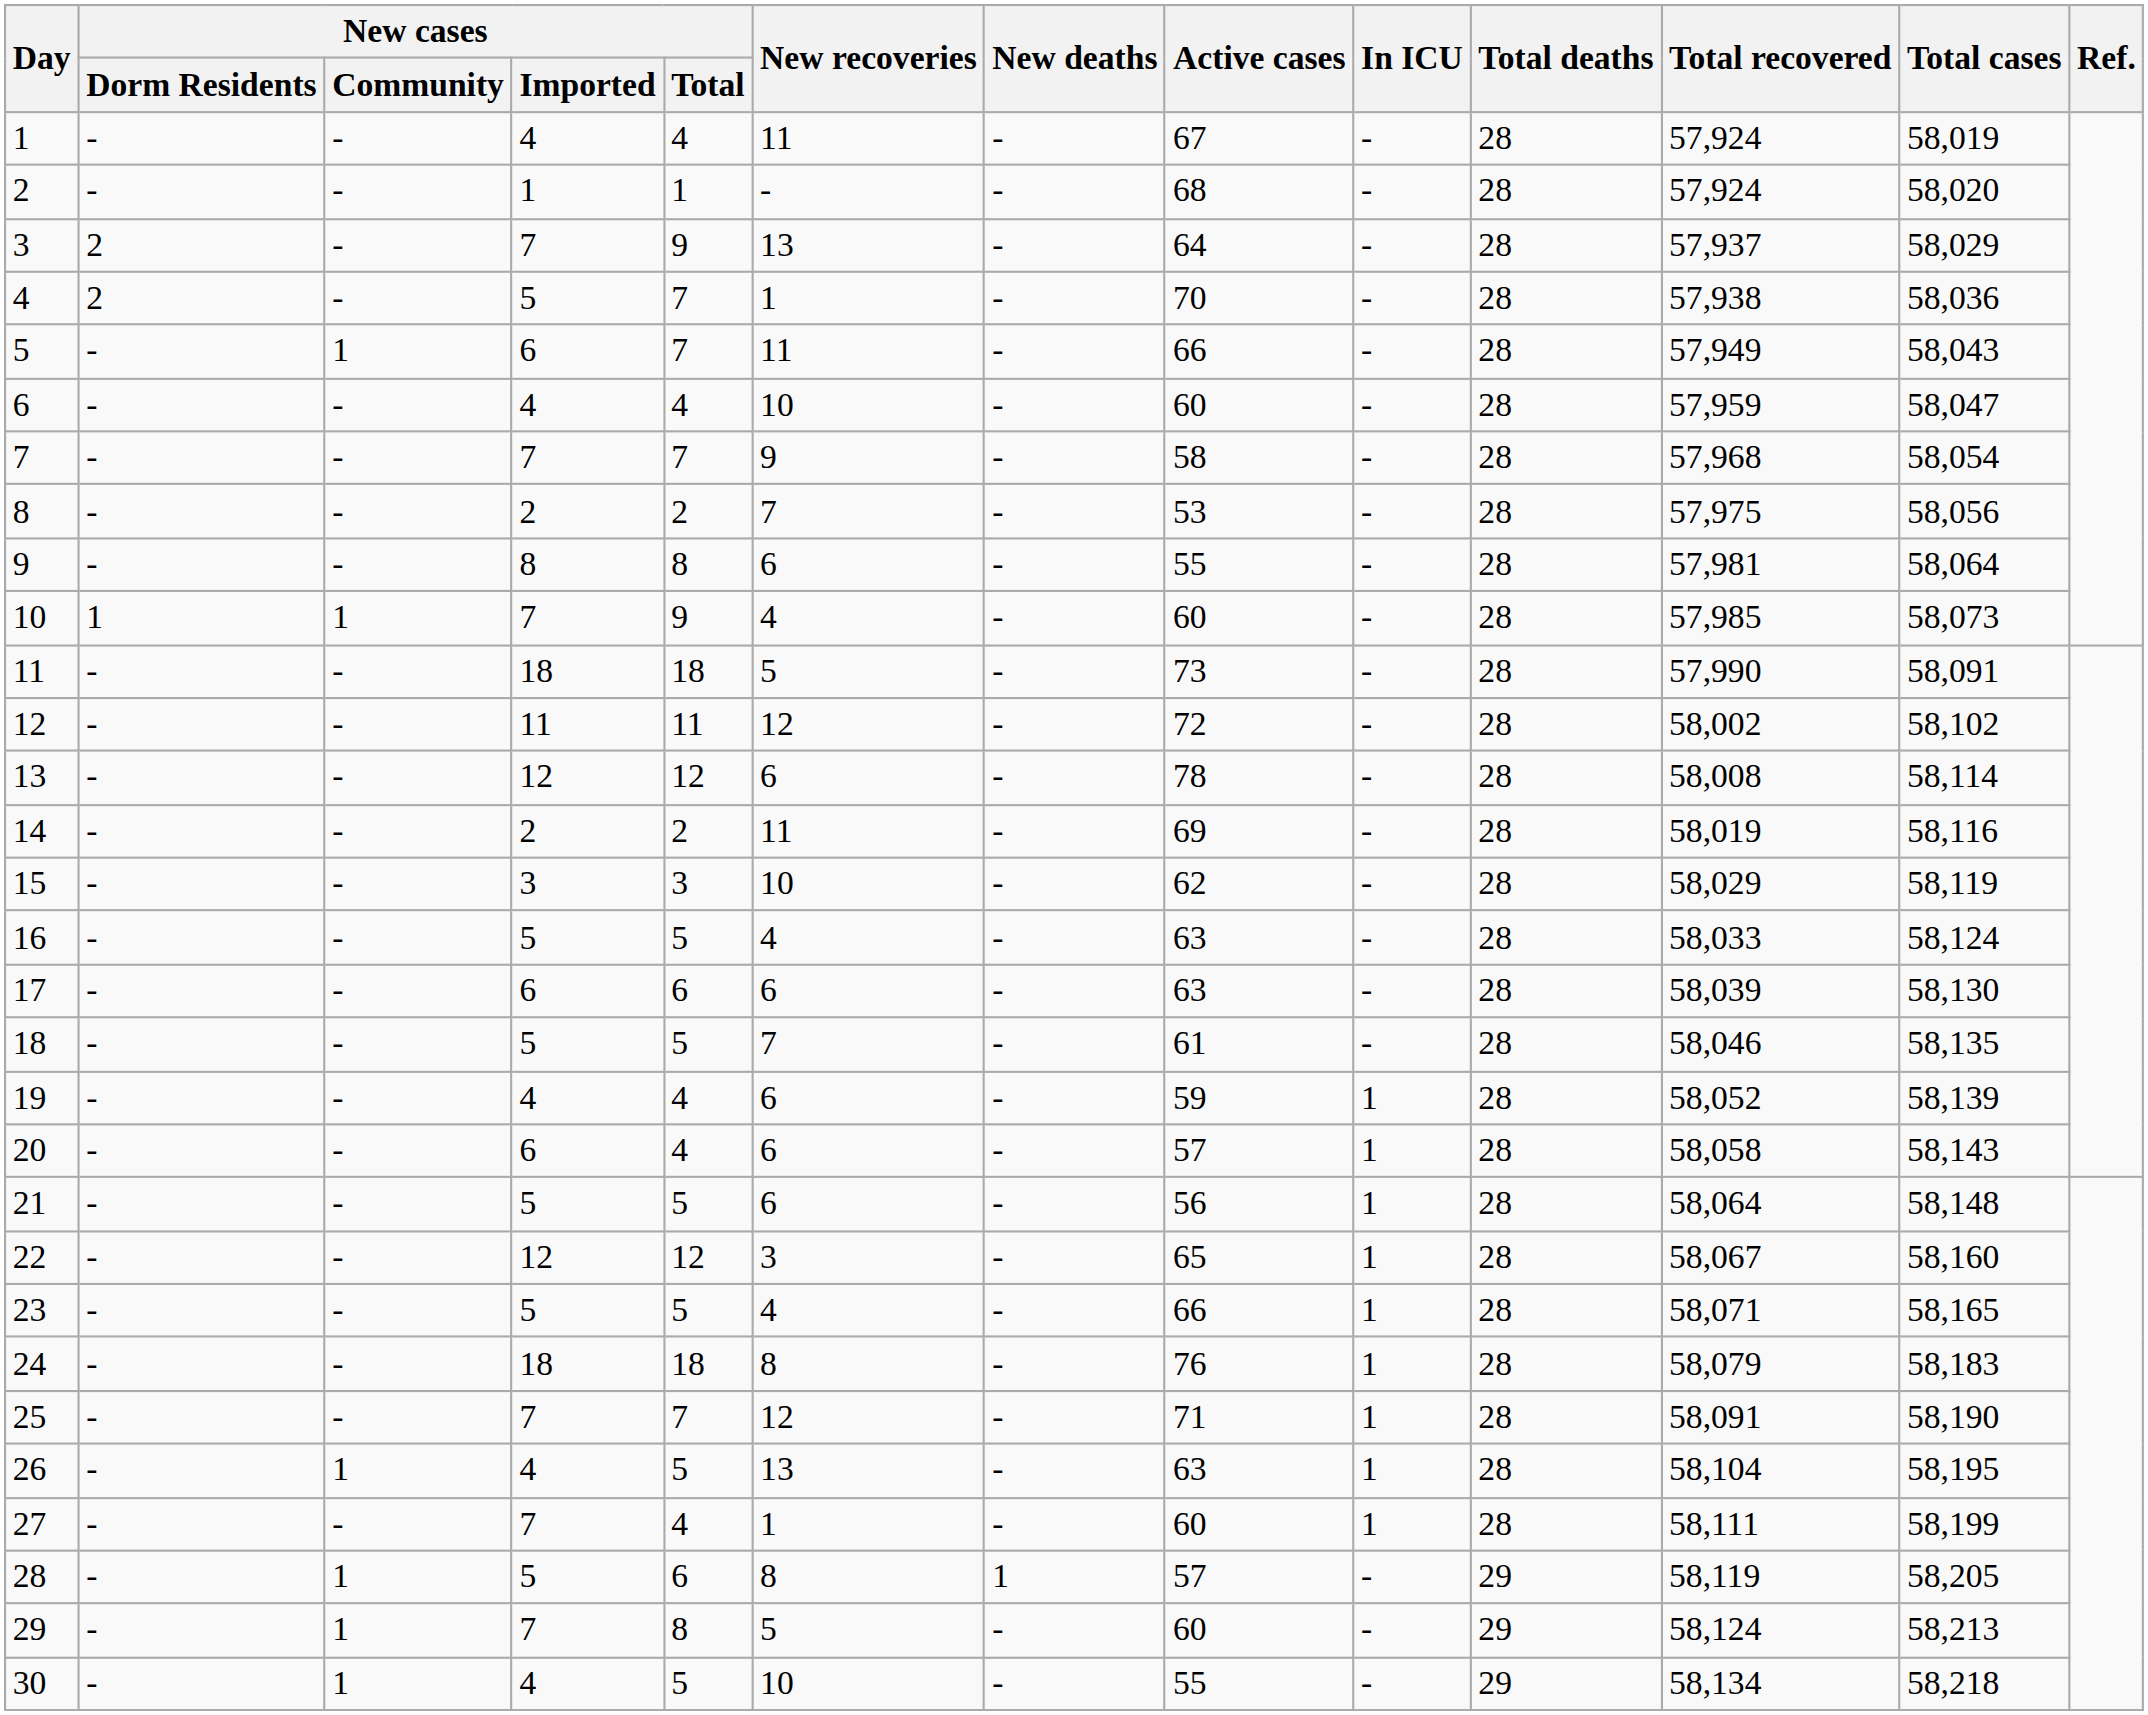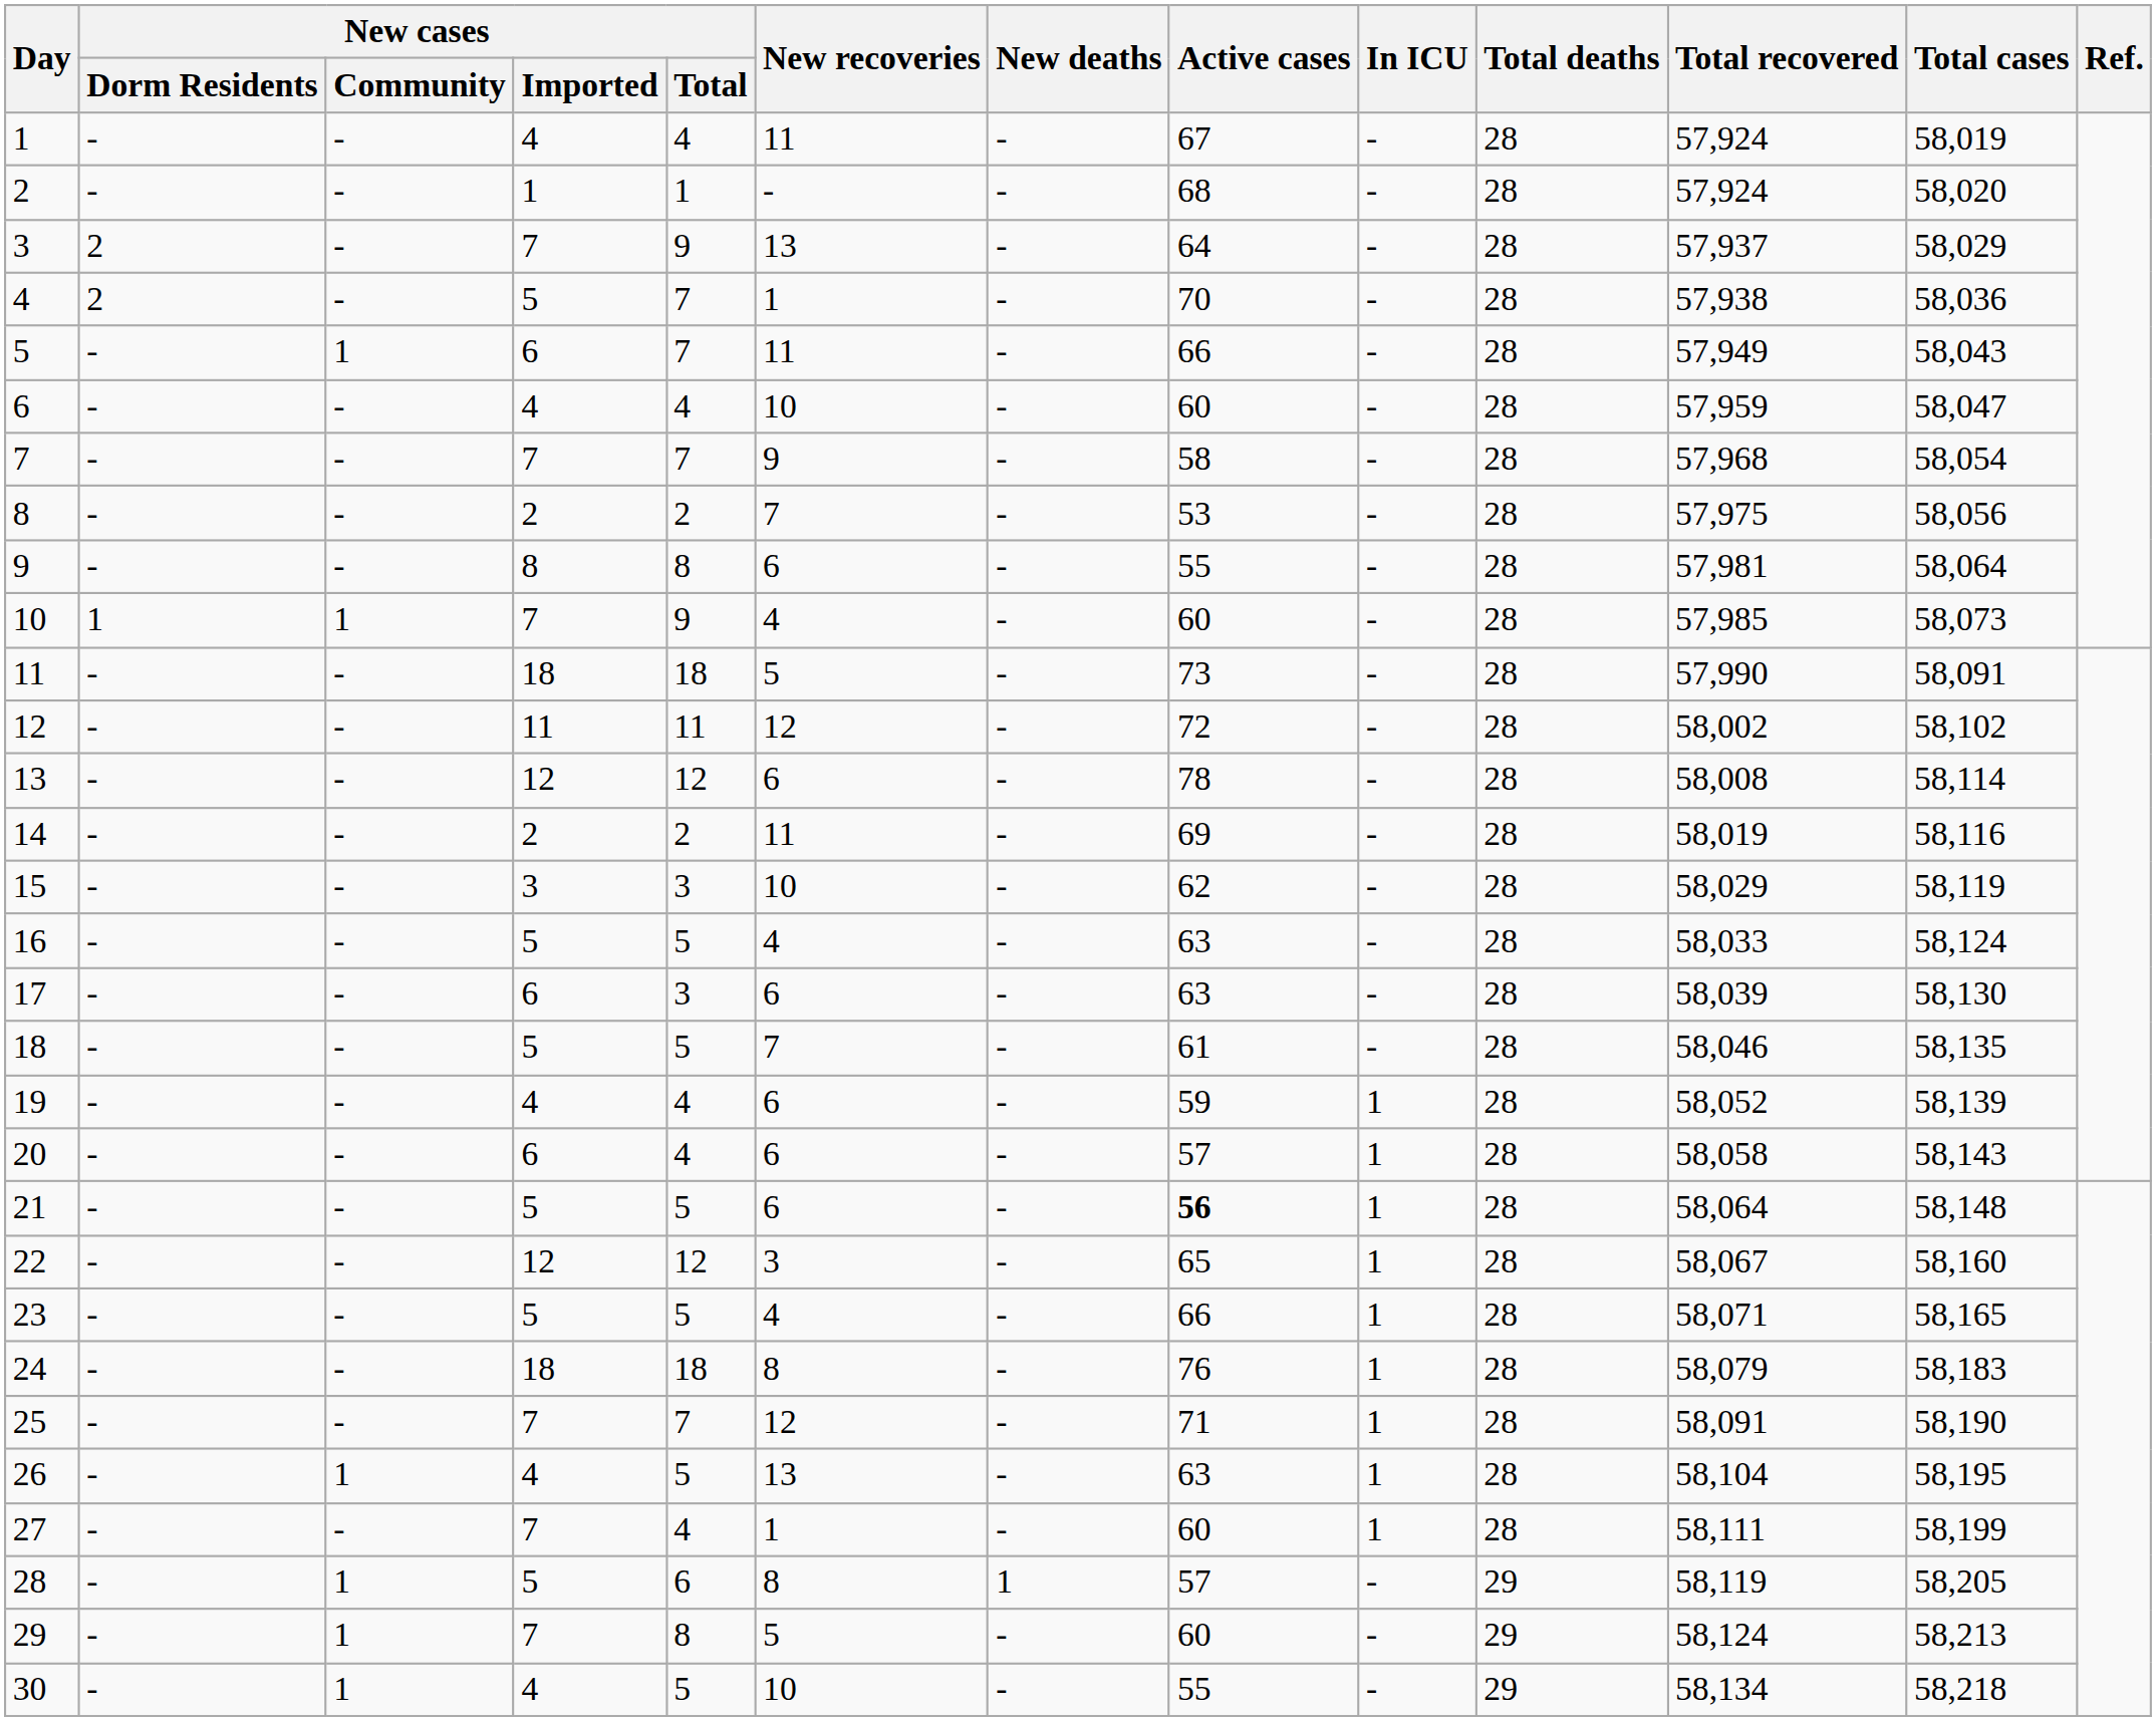17 | New cases / Total: 6 -> 3
21 | Active cases: normal -> bold
